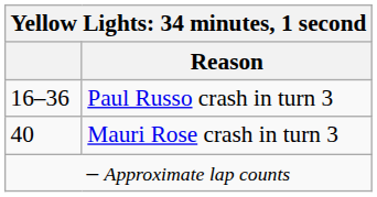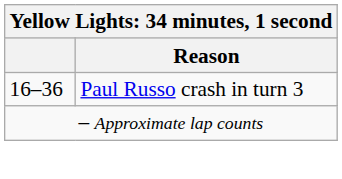- row: 40 | Mauri Rose crash in turn 3
